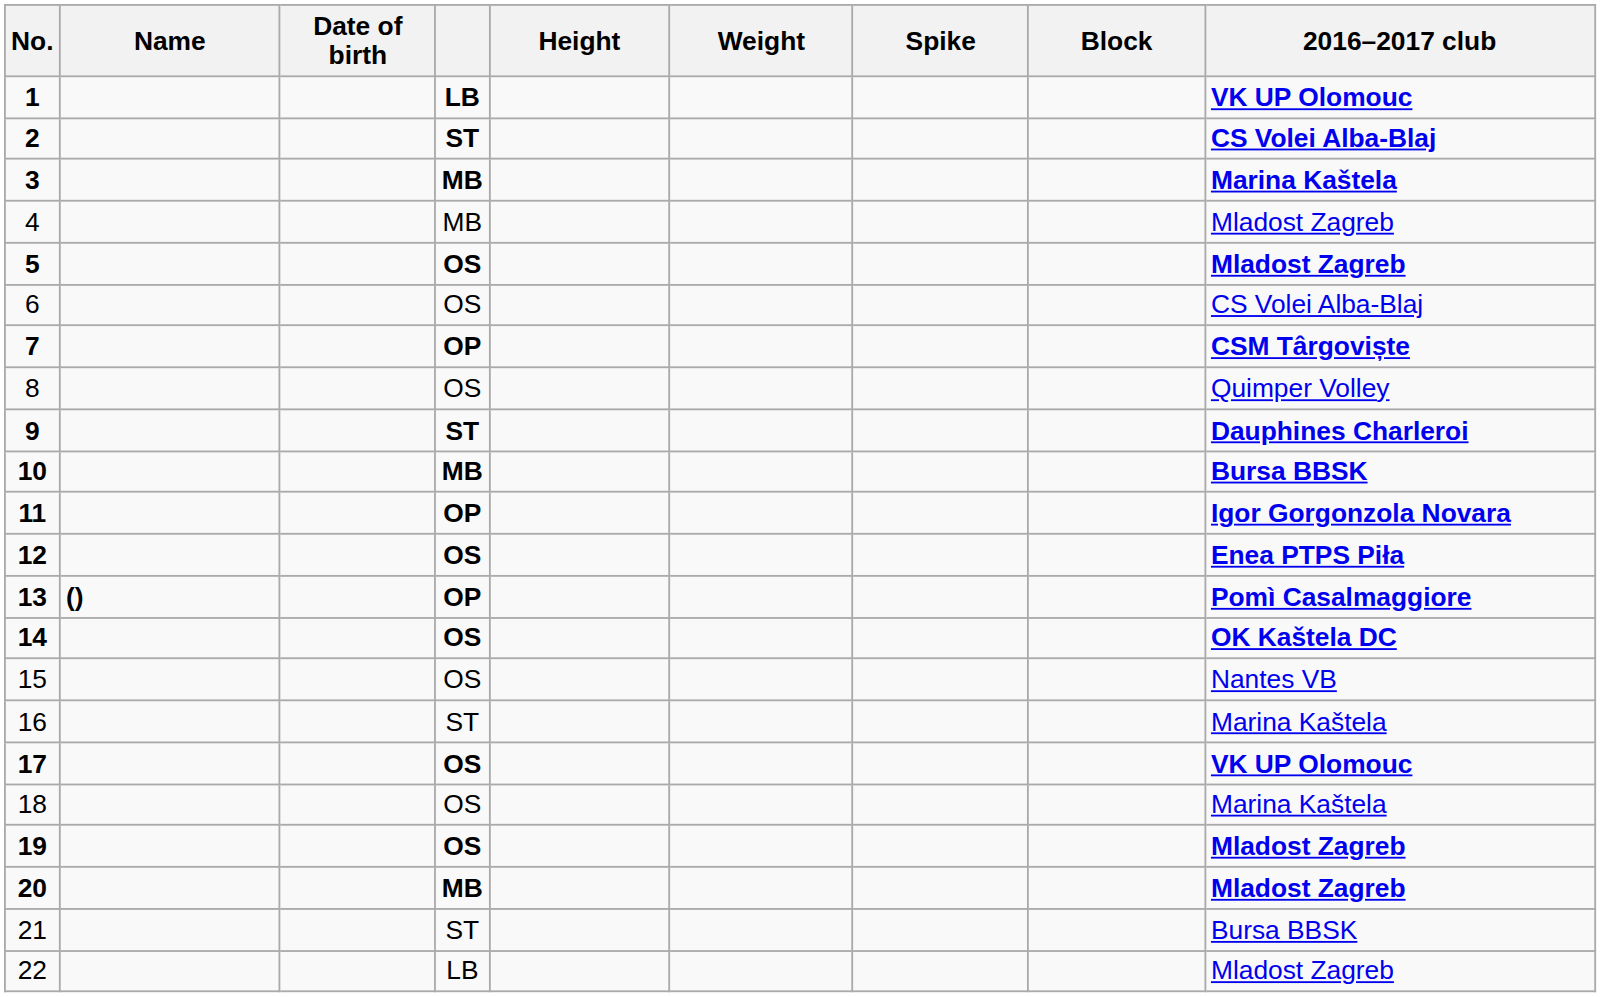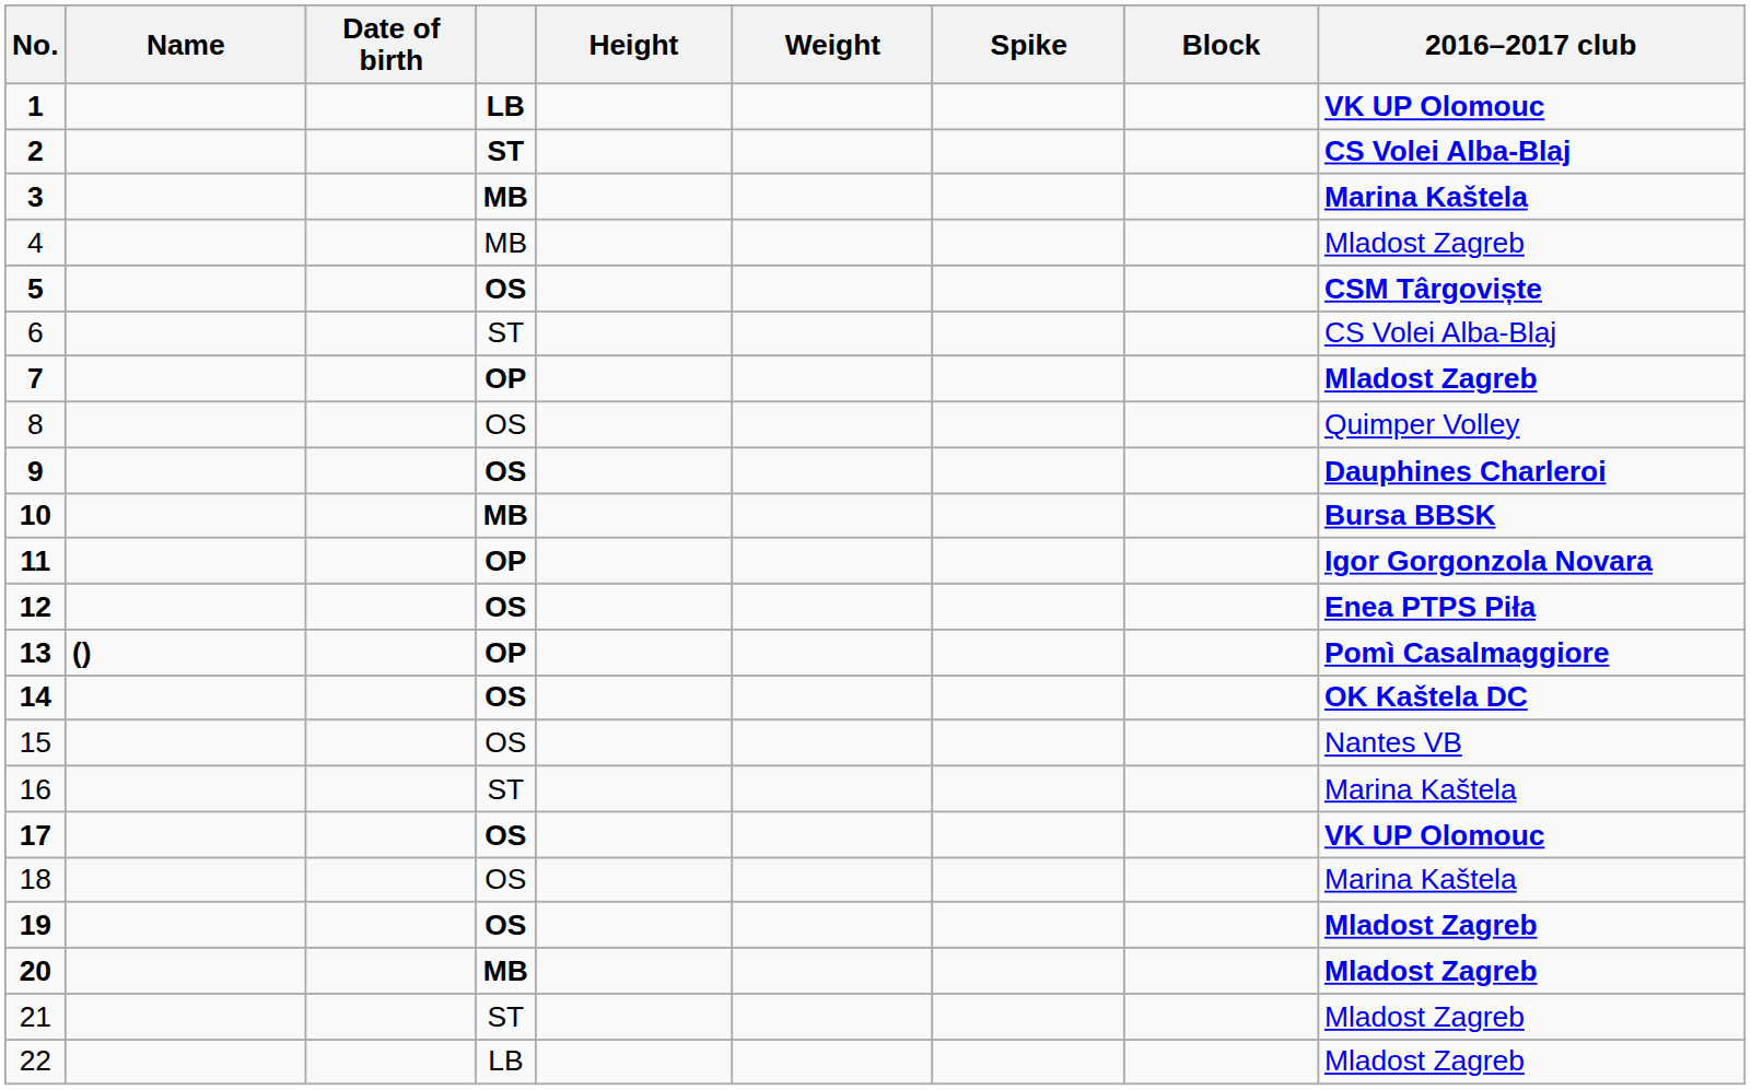5 | 2016–2017 club: Mladost Zagreb -> CSM Târgoviște
6 | column 4: OS -> ST
7 | 2016–2017 club: CSM Târgoviște -> Mladost Zagreb
9 | column 4: ST -> OS
21 | 2016–2017 club: Bursa BBSK -> Mladost Zagreb
